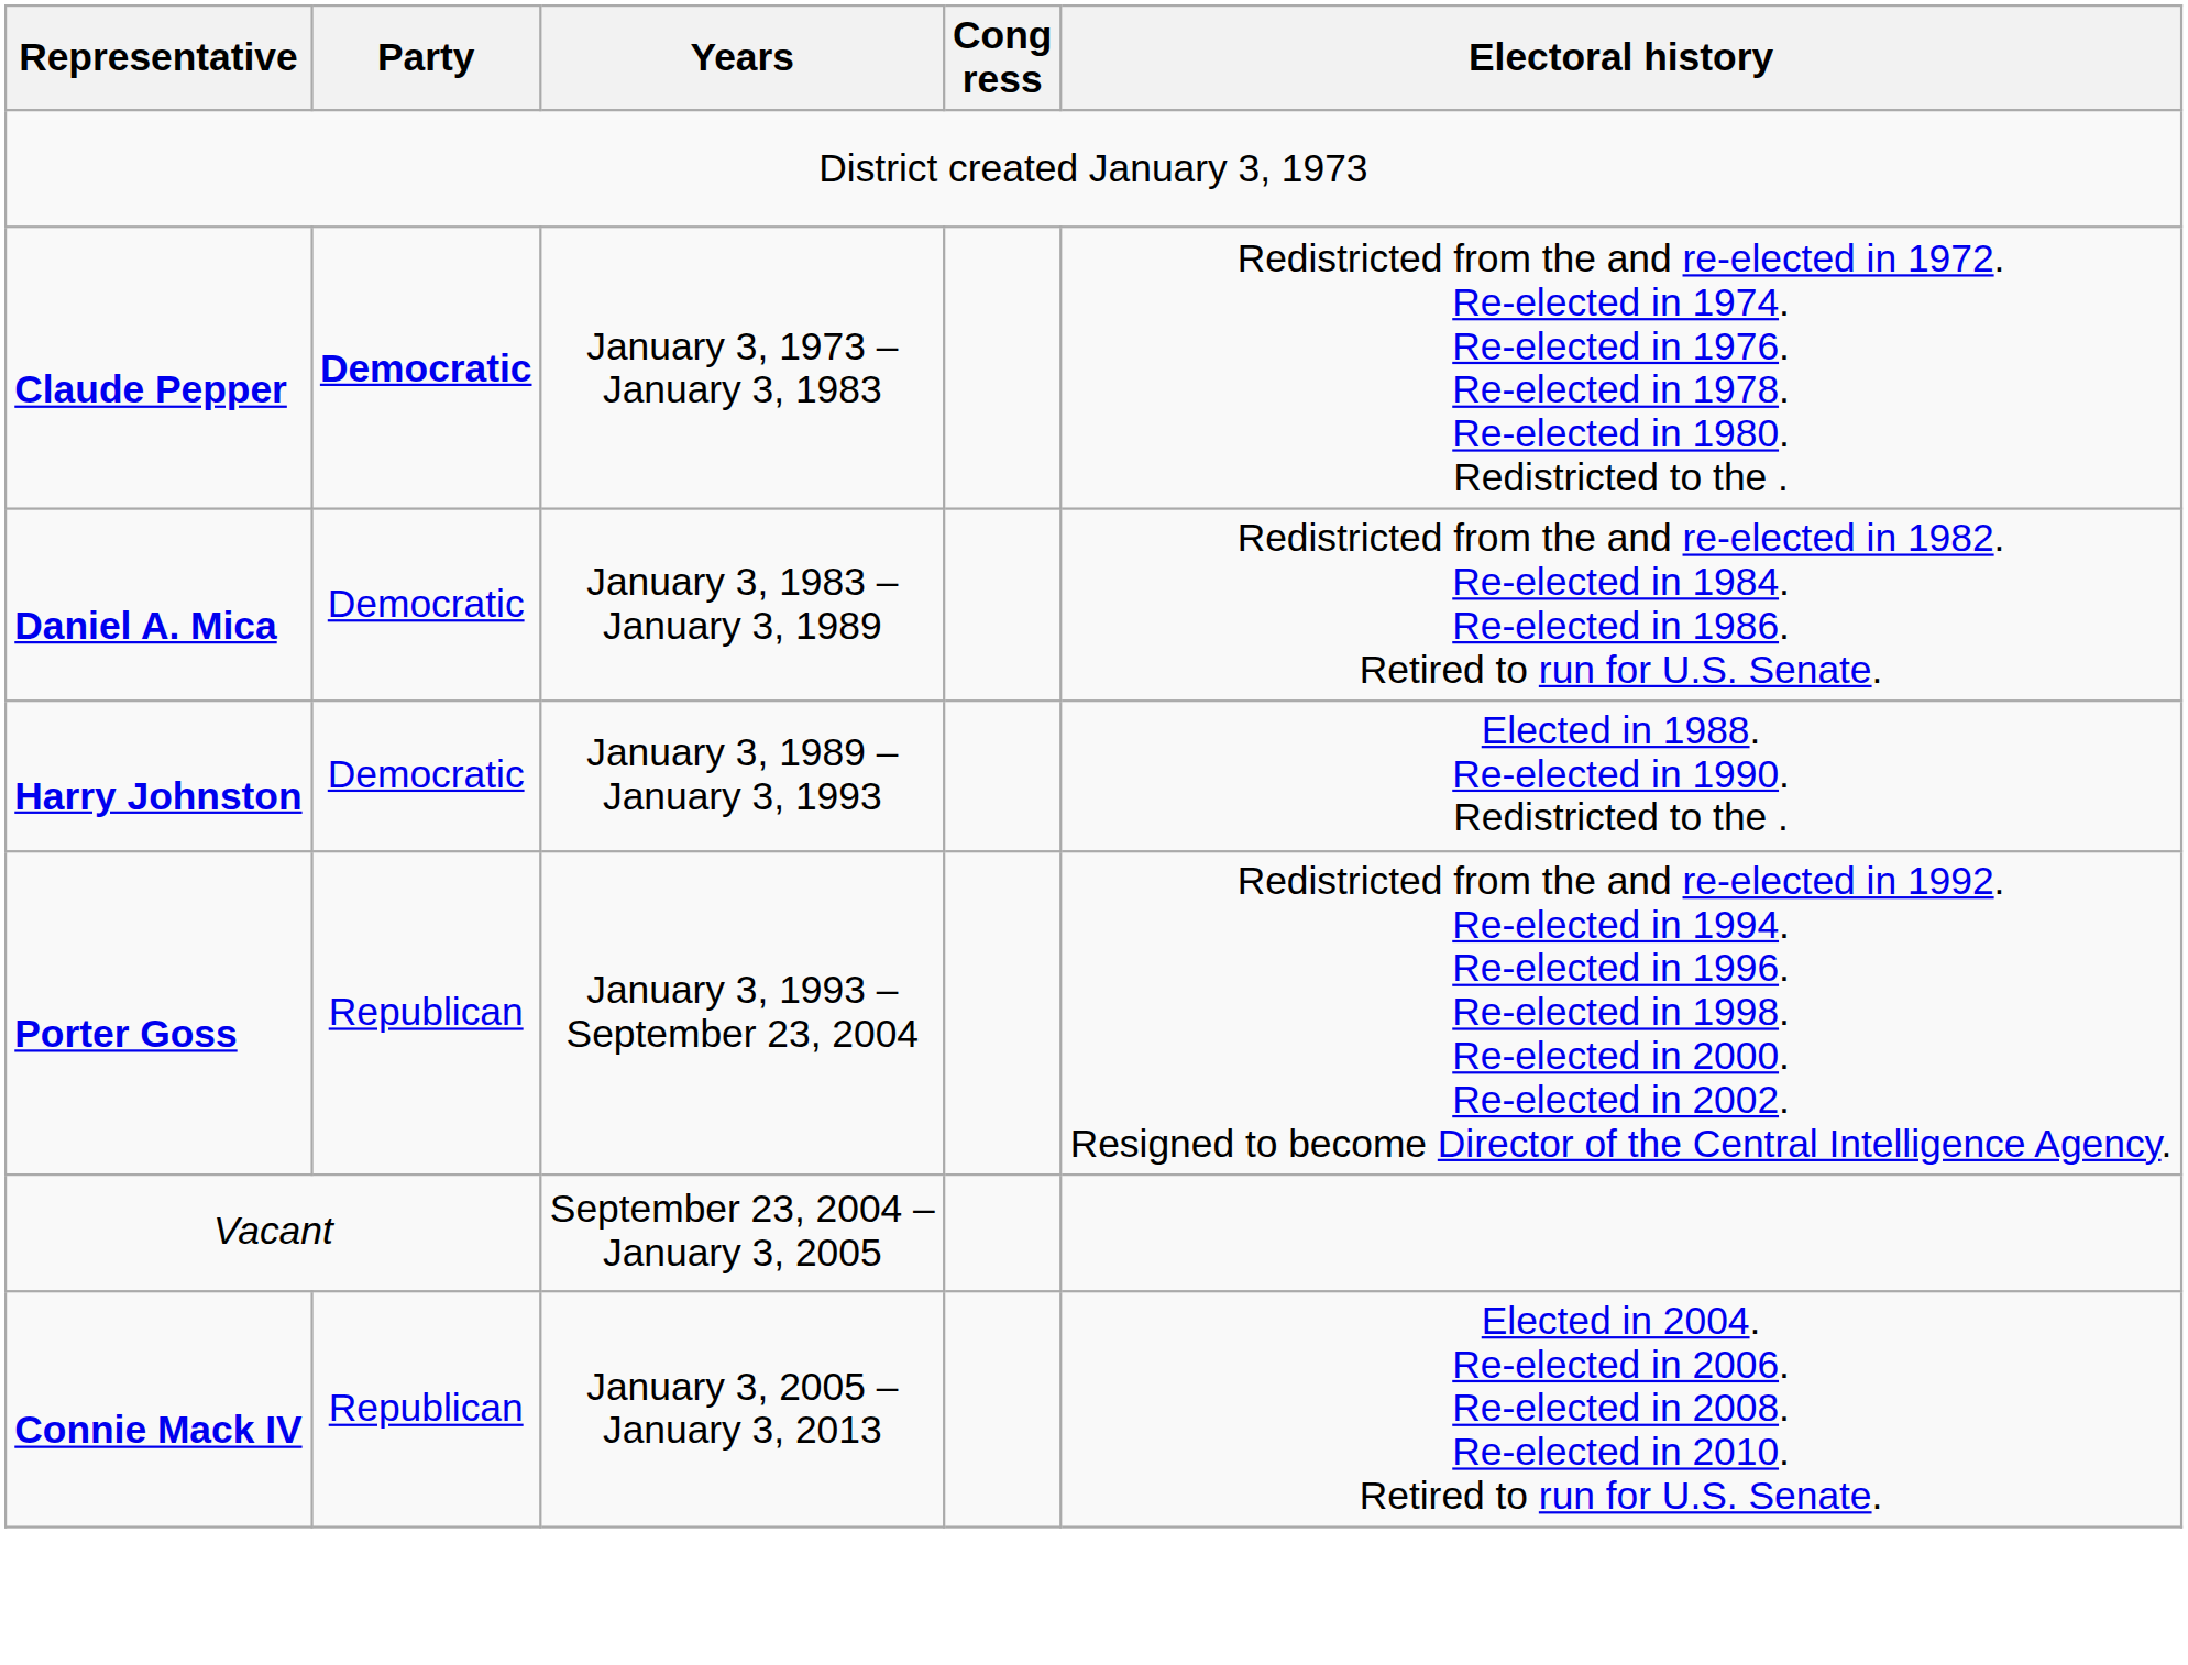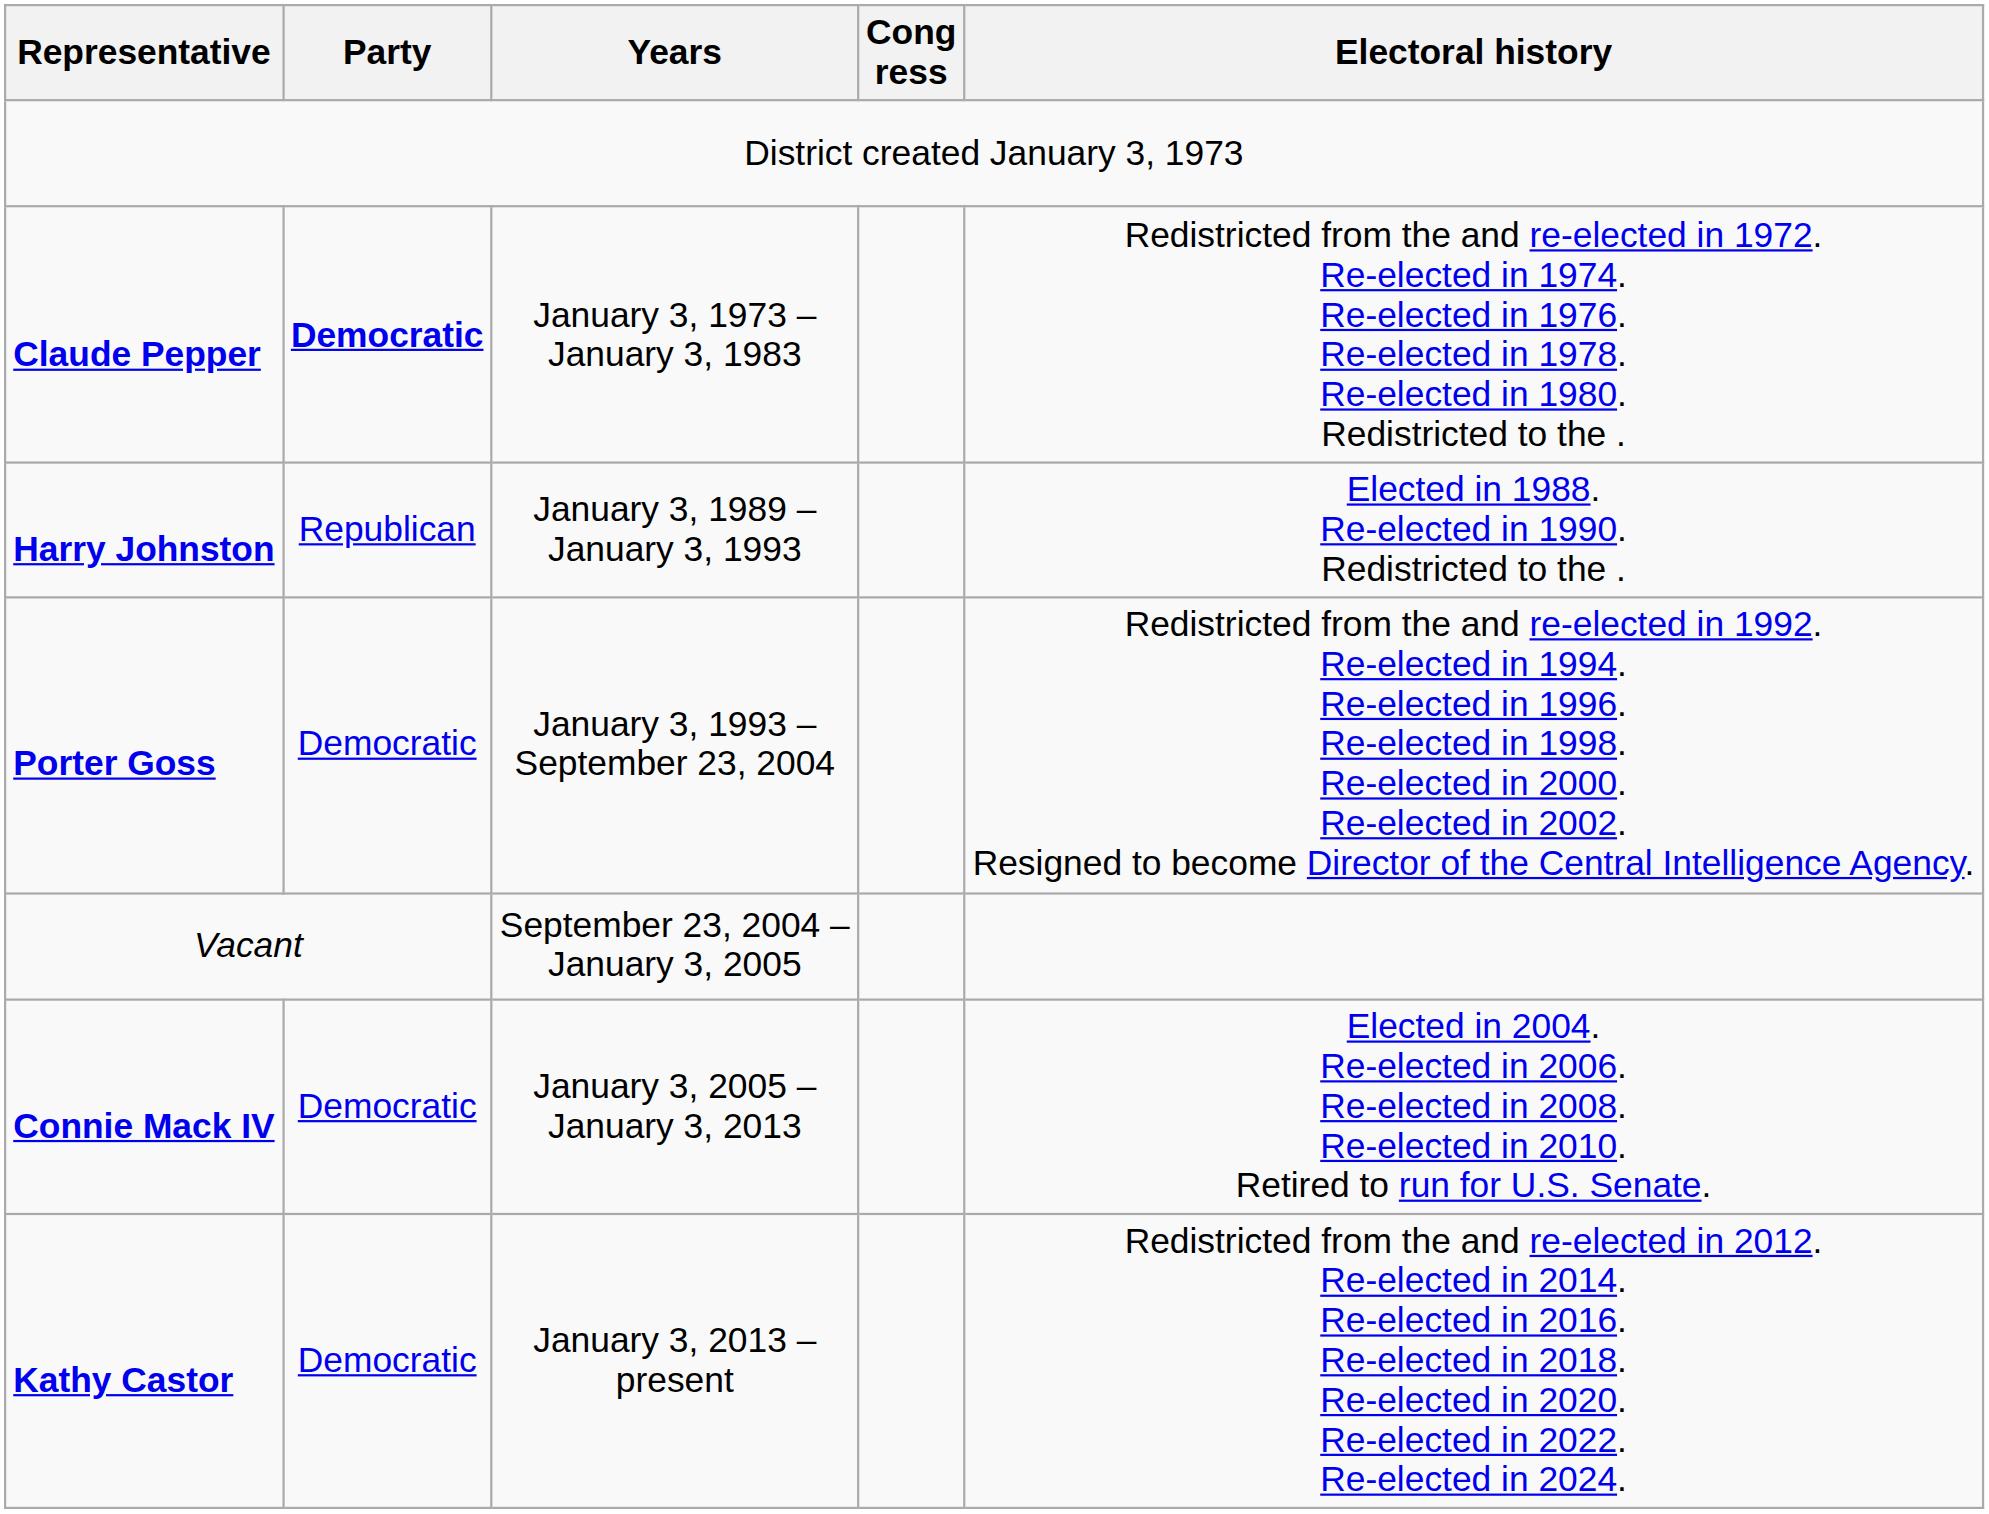- row: Daniel A. Mica | Democratic | January 3, 1983 – January 3, 1989 | Redistricted from the and re-elected in 1982. Re-elected in 1984. Re-elected in 1986. Retired to run for U.S. Senate.
Harry Johnston | Party: Democratic -> Republican
Porter Goss | Party: Republican -> Democratic
Connie Mack IV | Party: Republican -> Democratic
+ row: Kathy Castor | Democratic | January 3, 2013 – present | Redistricted from the and re-elected in 2012. Re-elected in 2014. Re-elected in 2016. Re-elected in 2018. Re-elected in 2020. Re-elected in 2022. Re-elected in 2024.
